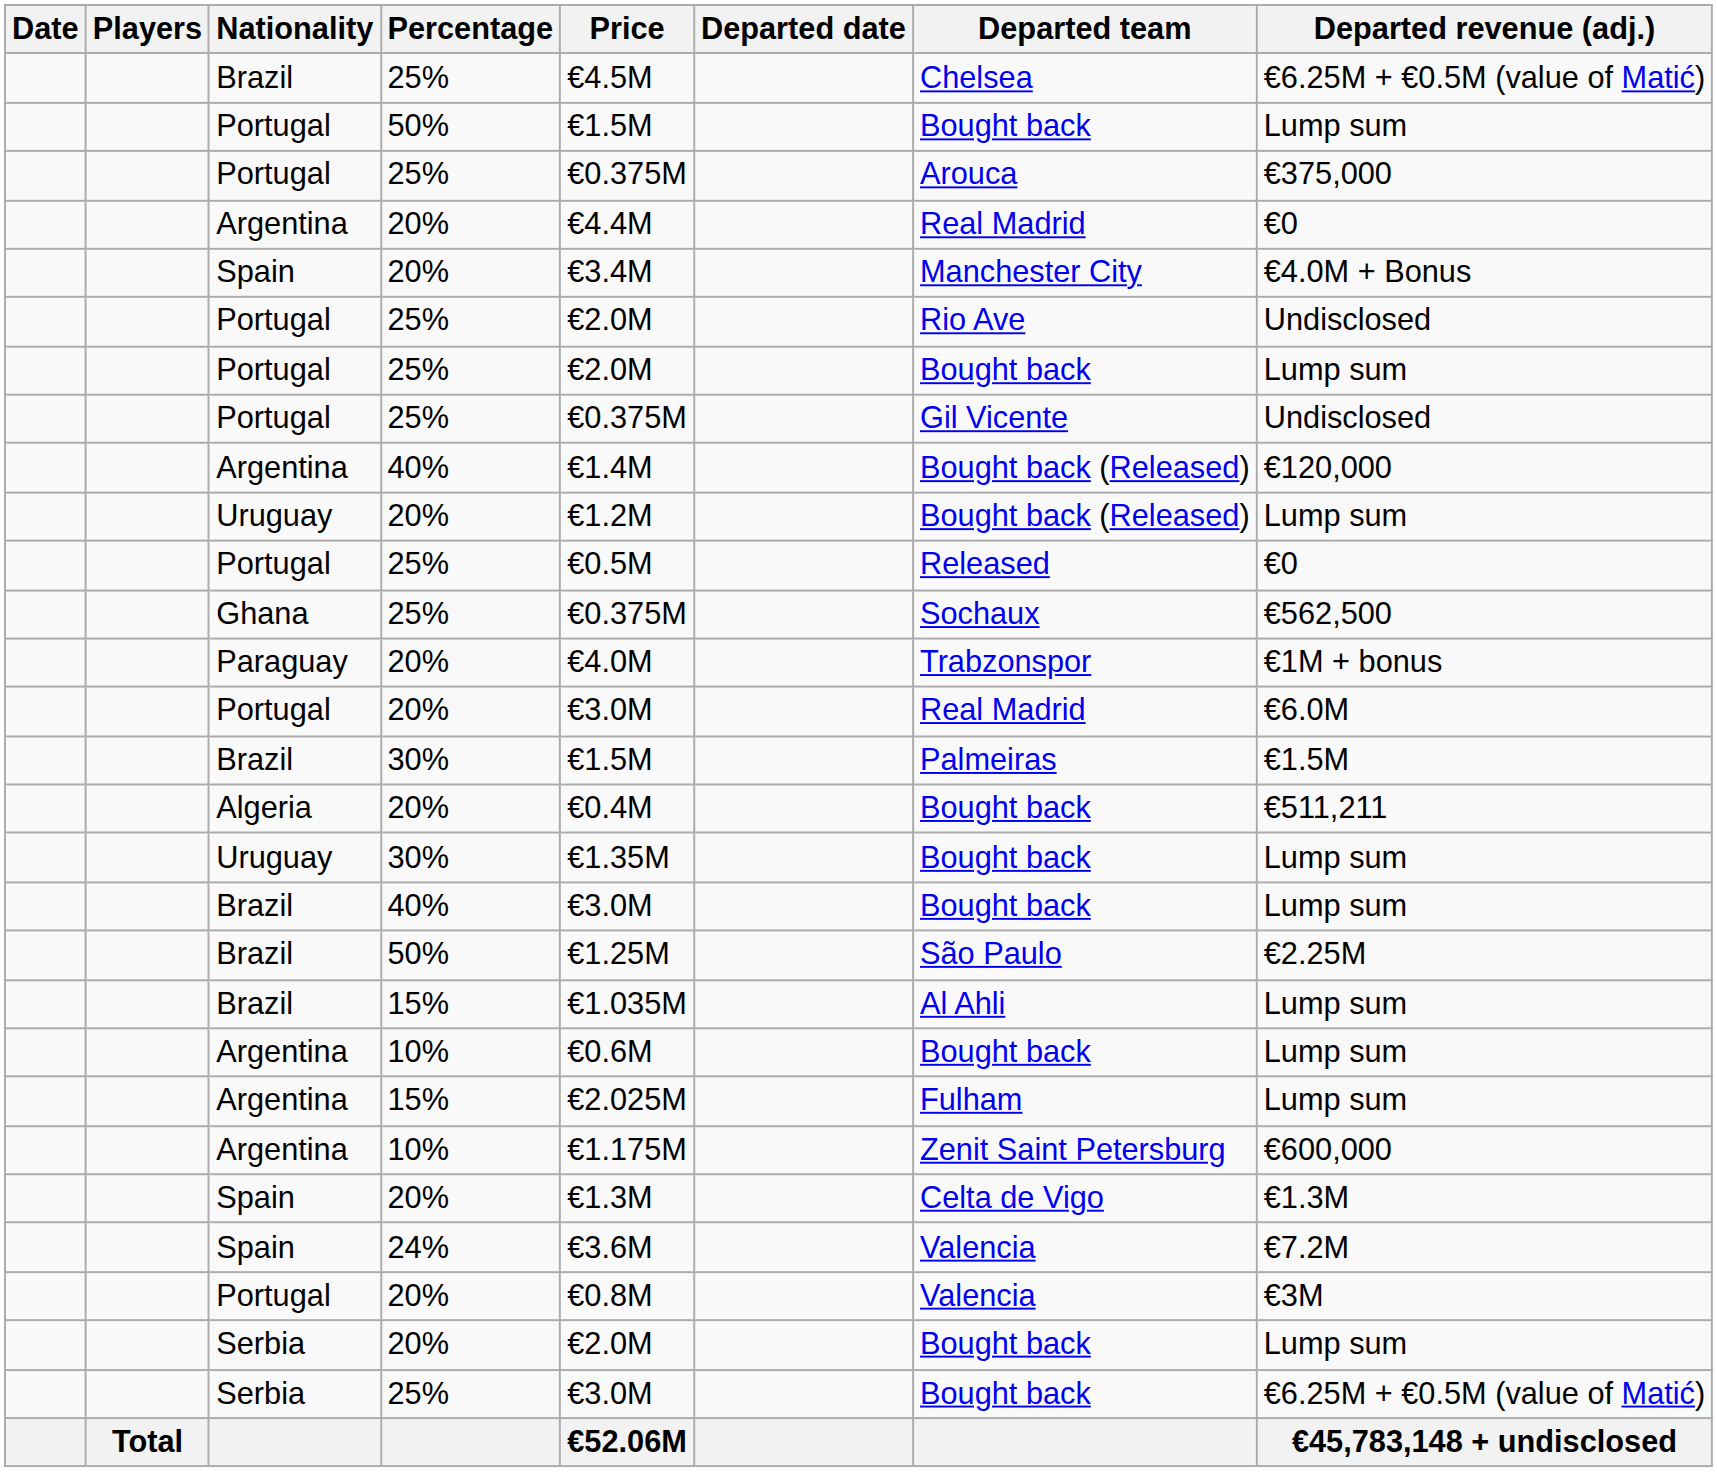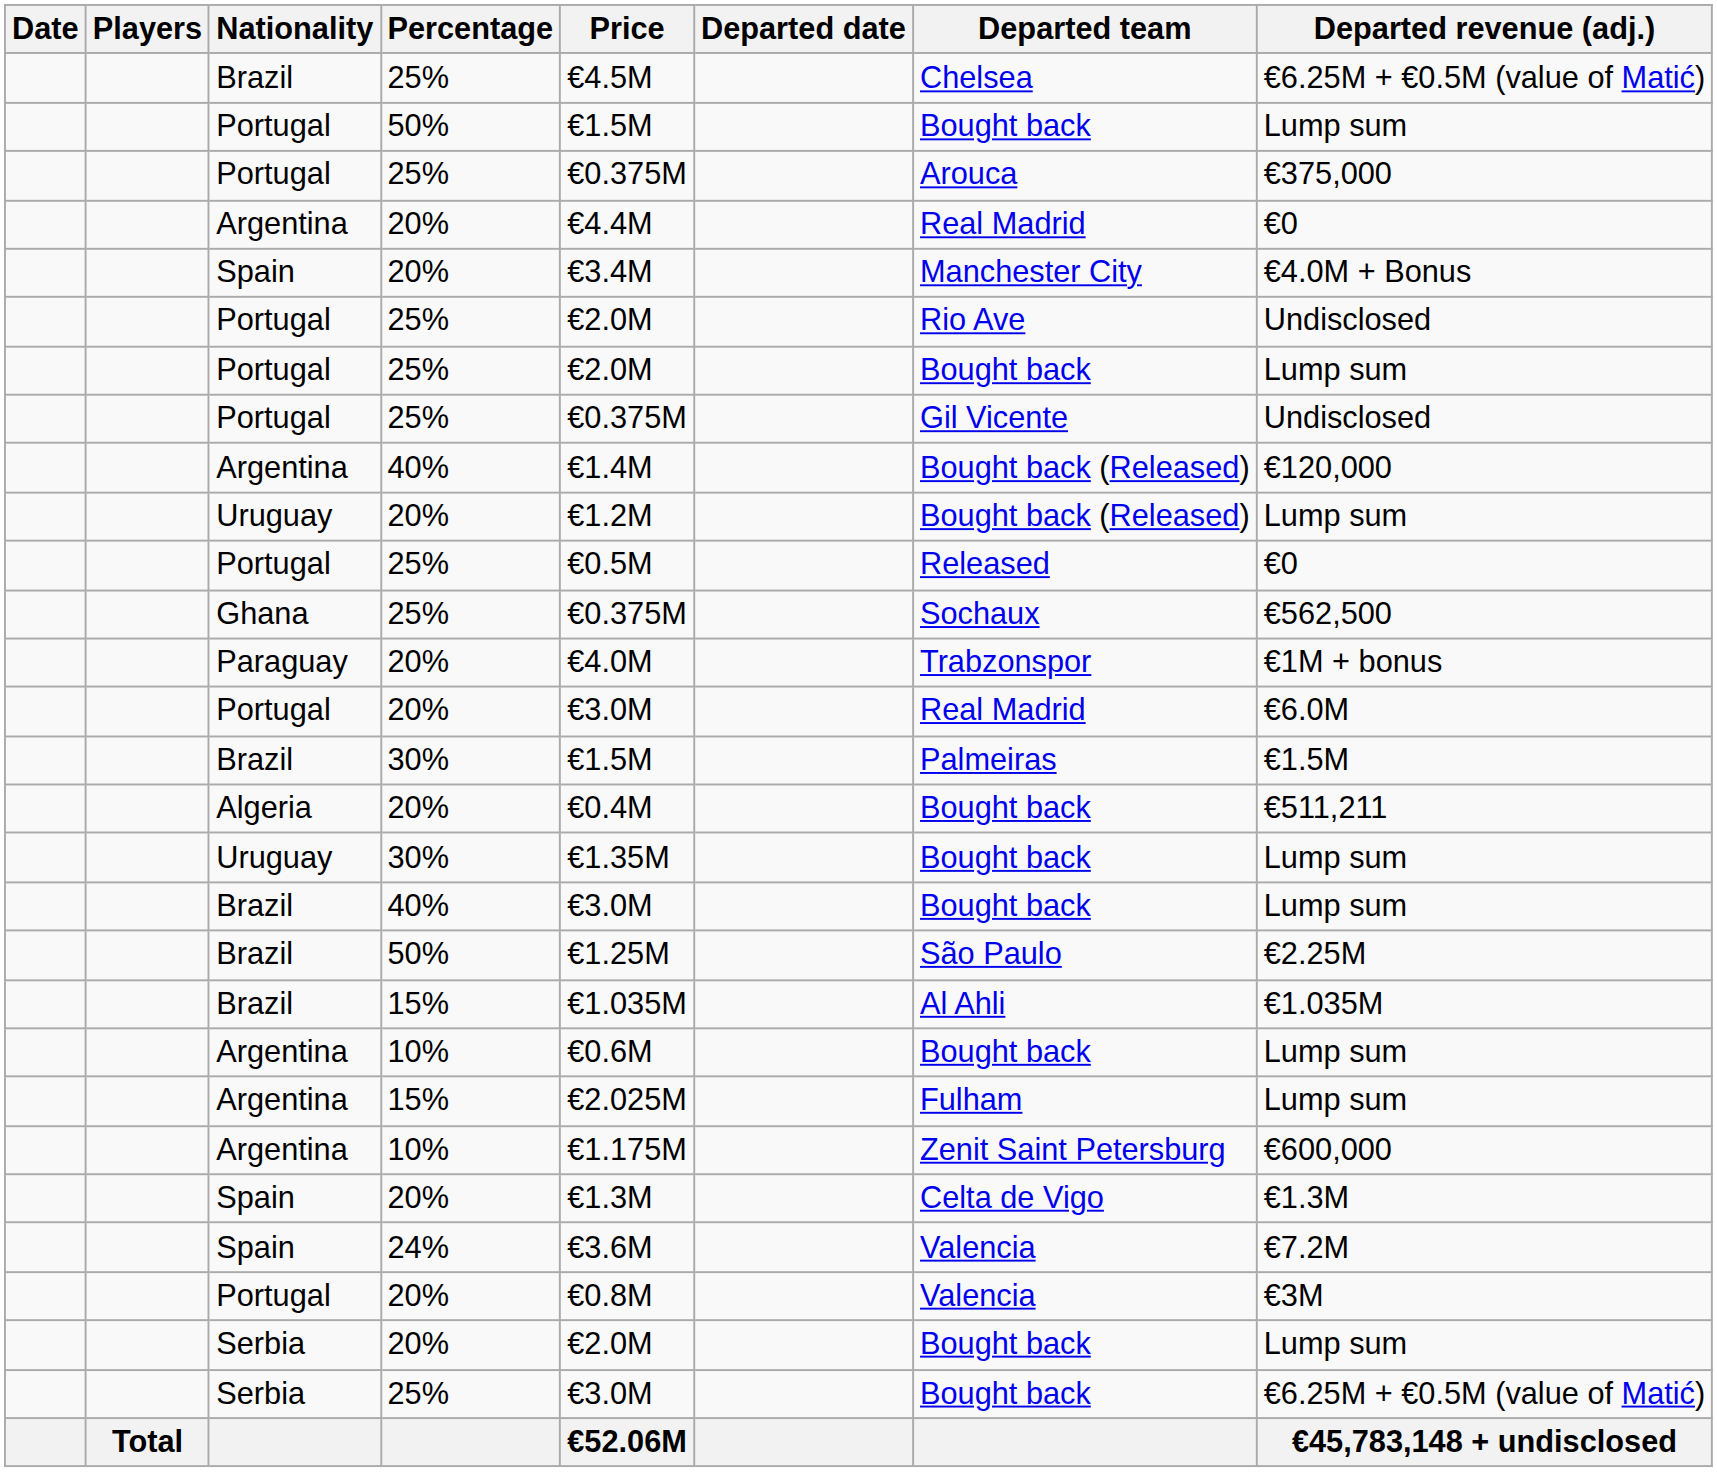Brazil / 15% | Departed revenue (adj.): Lump sum -> €1.035M
